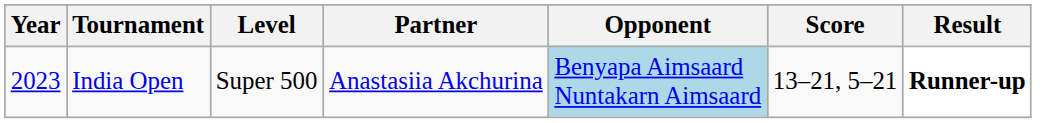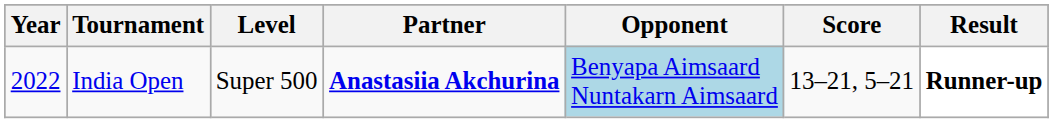India Open | Year: 2023 -> 2022
India Open | Partner: normal -> bold
